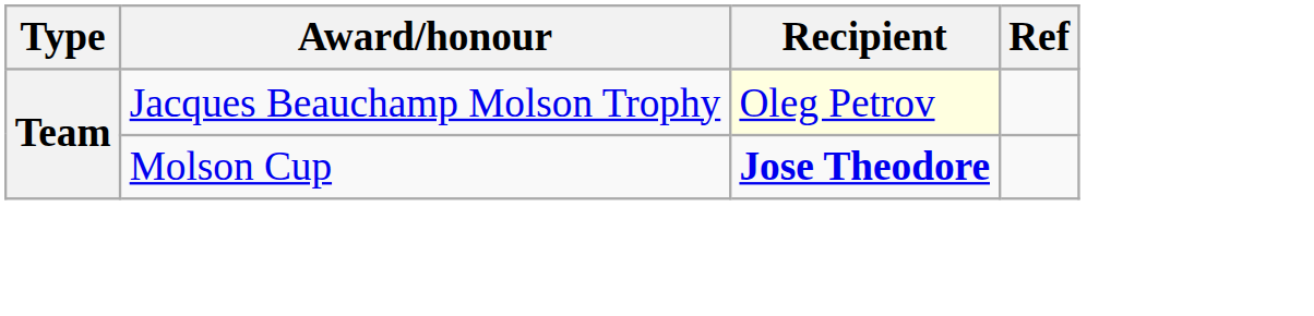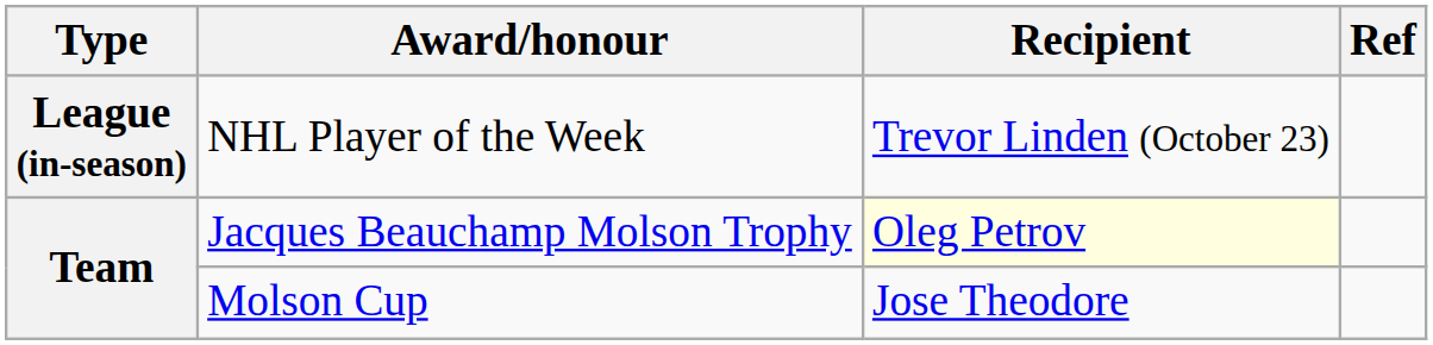+ row: League (in-season) | NHL Player of the Week | Trevor Linden (October 23)
Molson Cup | Recipient: bold -> normal
